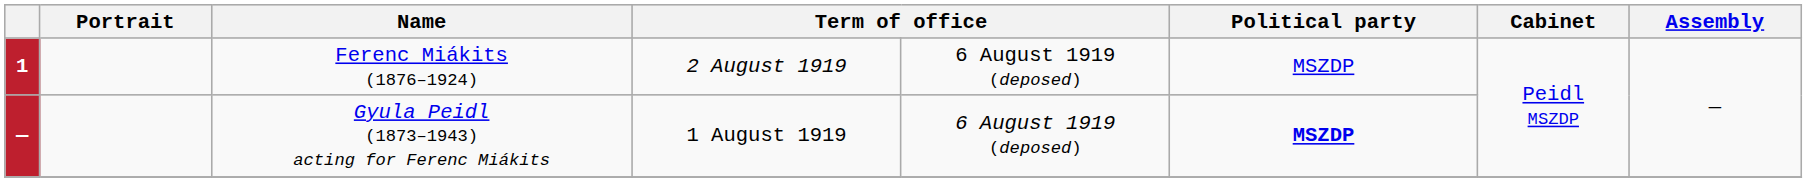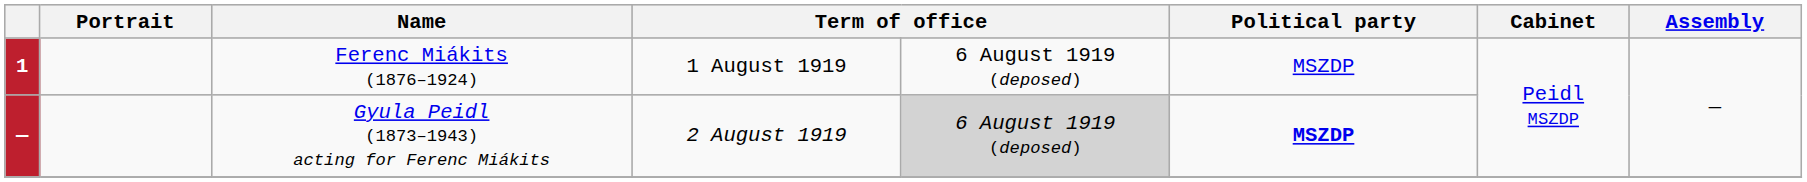Ferenc Miákits (1876–1924) | column 4: 2 August 1919 -> 1 August 1919
Gyula Peidl (1873–1943) acting for Ferenc Miákits | column 4: 1 August 1919 -> 2 August 1919
Gyula Peidl (1873–1943) acting for Ferenc Miákits | column 5: no background -> lightgrey background
